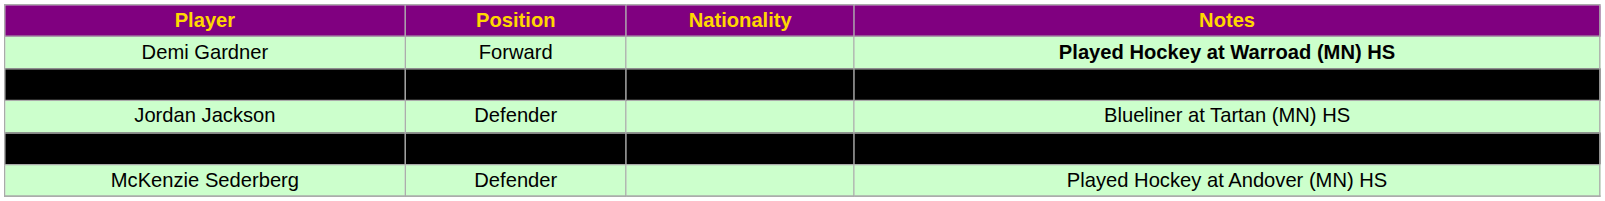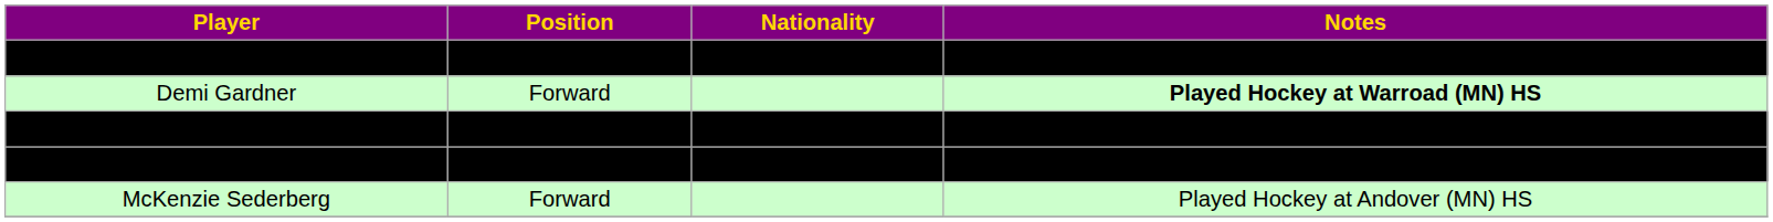+ row: Chloe Crosby | Goaltender | Attended Lakeville South (MN) HS
- row: Jordan Jackson | Defender | Blueliner at Tartan (MN) HS
Sofia Poinar | Position: Forward -> Defender
McKenzie Sederberg | Position: Defender -> Forward
